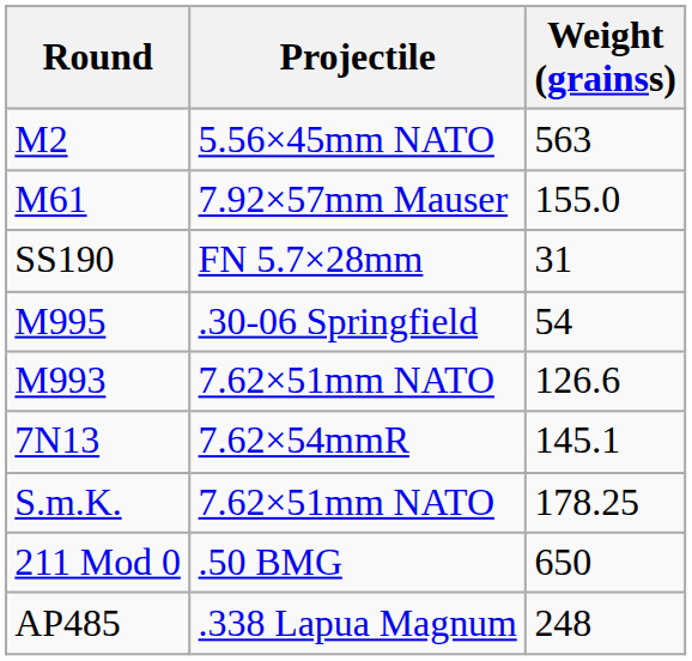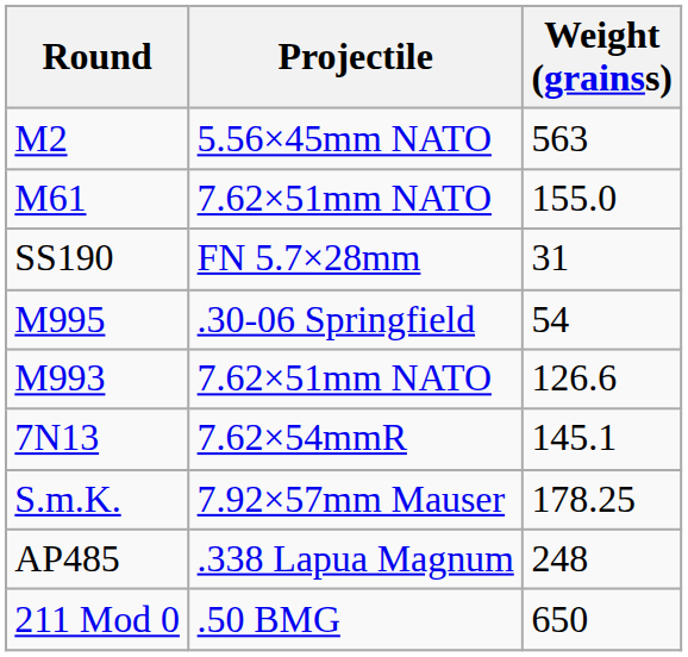M61 | Projectile: 7.92×57mm Mauser -> 7.62×51mm NATO
S.m.K. | Projectile: 7.62×51mm NATO -> 7.92×57mm Mauser
rows swapped: AP485 <-> 211 Mod 0
